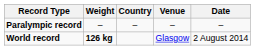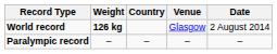rows swapped: World record <-> Paralympic record
